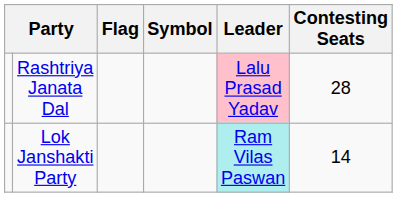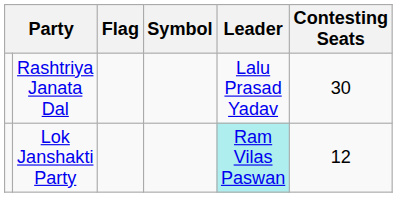Rashtriya Janata Dal | Leader: pink background -> no background
Rashtriya Janata Dal | Contesting Seats: 28 -> 30
Lok Janshakti Party | Contesting Seats: 14 -> 12
